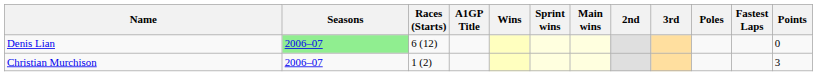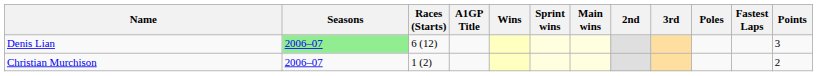Denis Lian | Points: 0 -> 3
Christian Murchison | Points: 3 -> 2
